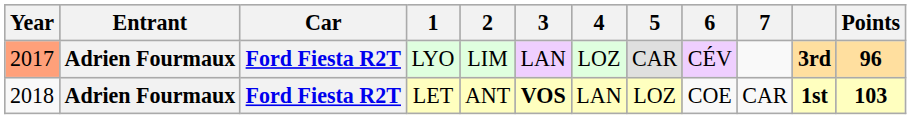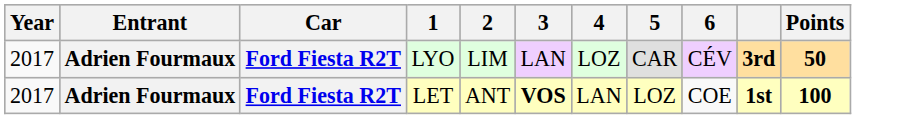- column: 7 | CAR
LYO | Year: lightsalmon background -> no background
LYO | Points: 96 -> 50
LET | Year: 2018 -> 2017
LET | Points: 103 -> 100
